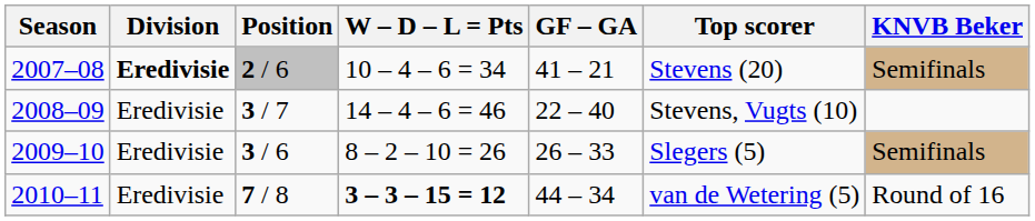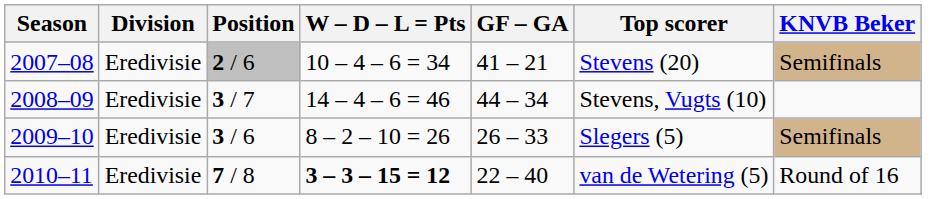2007–08 | Division: bold -> normal
2008–09 | GF – GA: 22 – 40 -> 44 – 34
2010–11 | GF – GA: 44 – 34 -> 22 – 40
